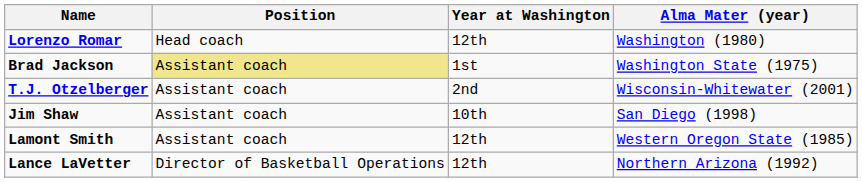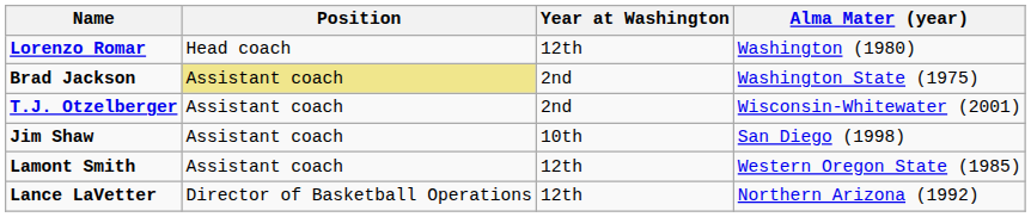Brad Jackson | Year at Washington: 1st -> 2nd
